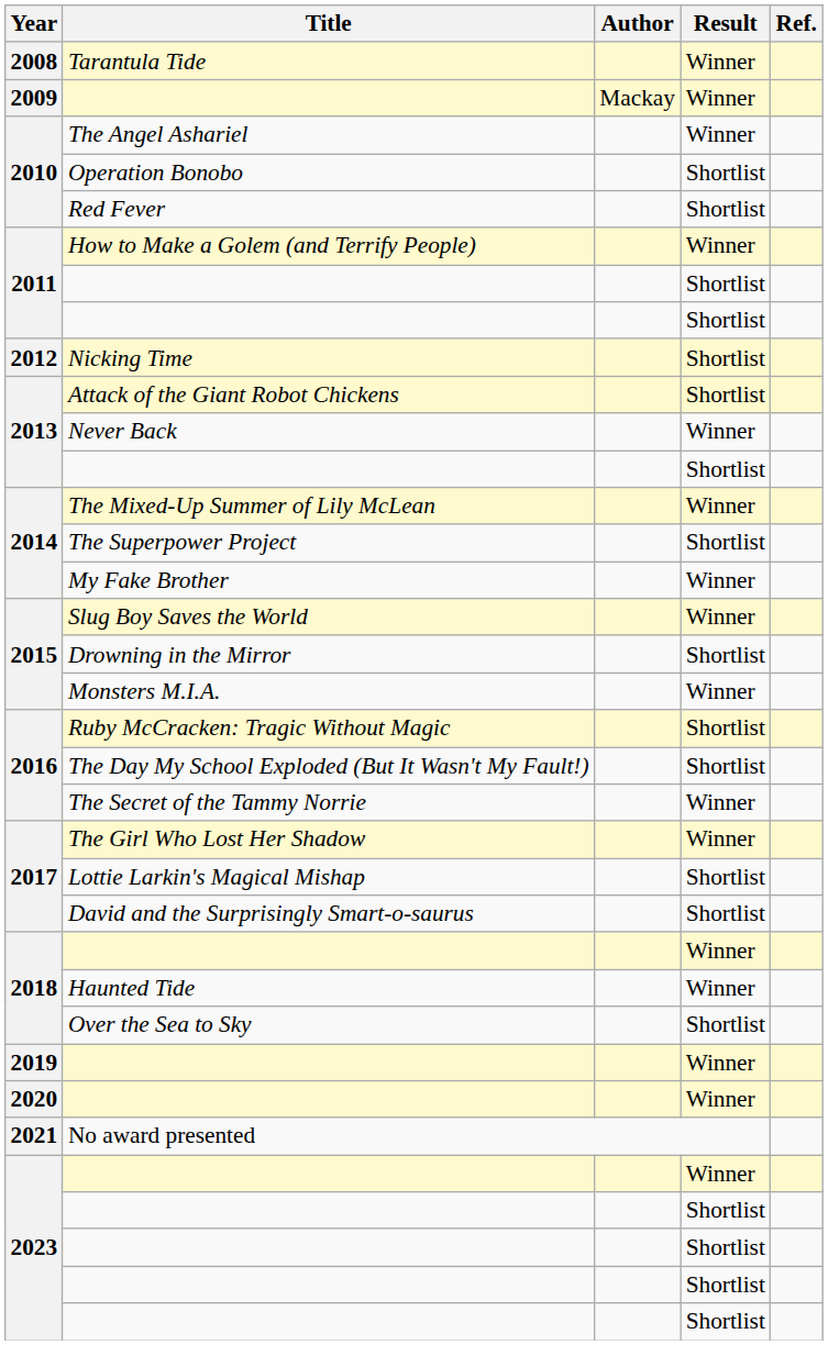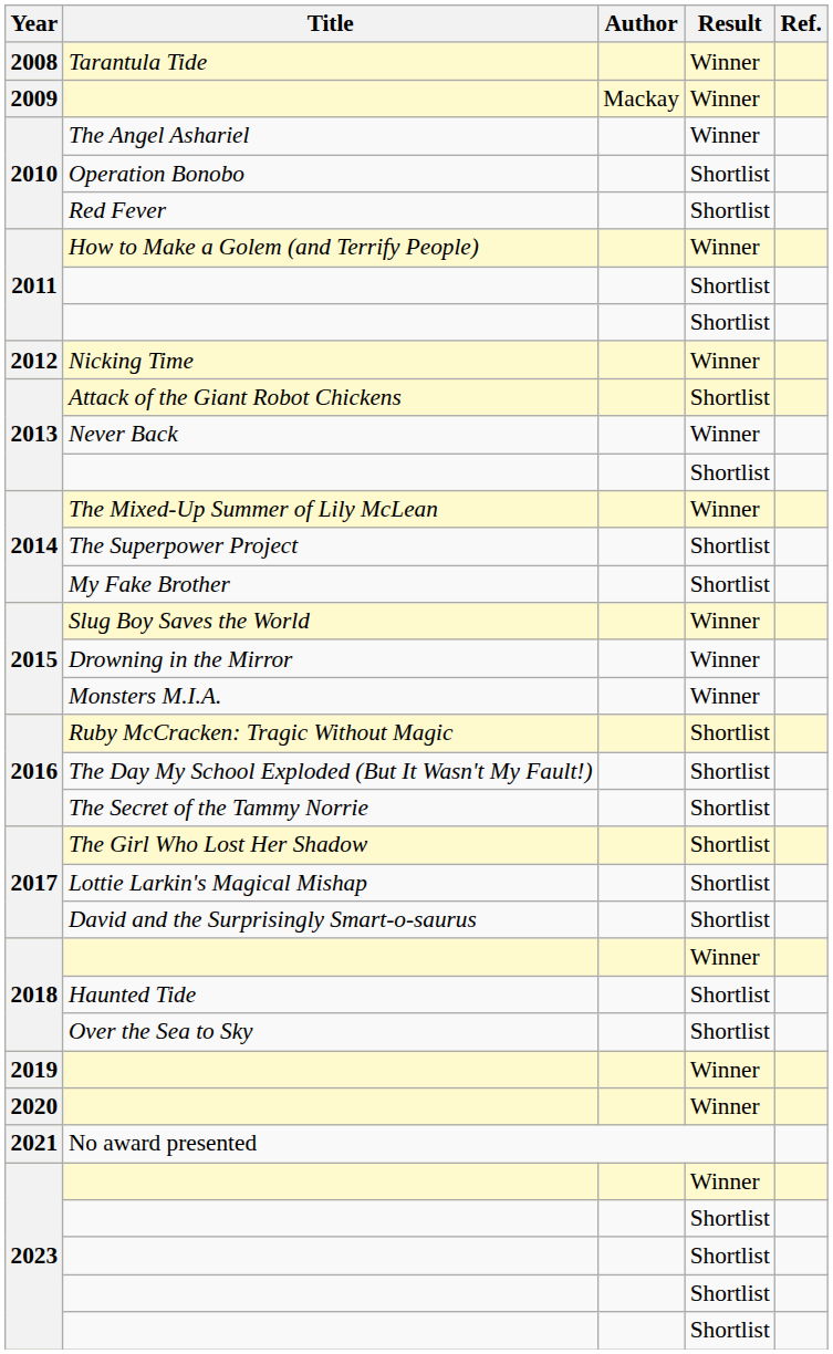Nicking Time | Result: Shortlist -> Winner
My Fake Brother | Result: Winner -> Shortlist
Drowning in the Mirror | Result: Shortlist -> Winner
The Secret of the Tammy Norrie | Result: Winner -> Shortlist
The Girl Who Lost Her Shadow | Result: Winner -> Shortlist
Haunted Tide | Result: Winner -> Shortlist
